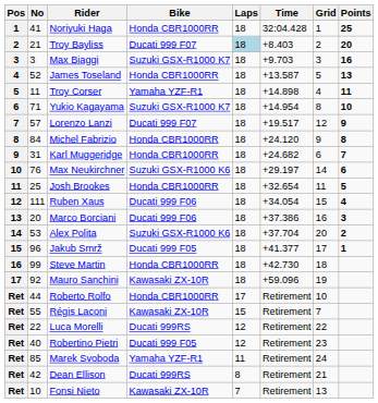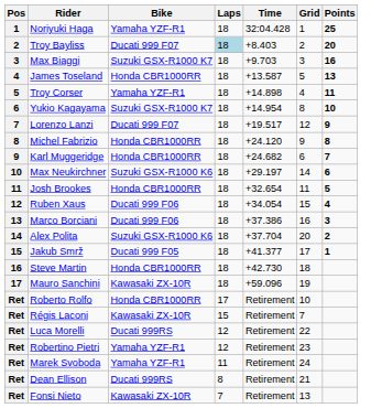- column: No | 41 | 21 | 3 | 52 | 11 | 71 | 57 | 84 | 31 | 76 | 25 | 111 | 20 | 53 | 96 | 99 | 92 | 44 | 55 | 22 | 40 | 85 | 42 | 10
Noriyuki Haga | Bike: Honda CBR1000RR -> Yamaha YZF-R1
Robertino Pietri | Bike: Ducati 999 F05 -> Yamaha YZF-R1
